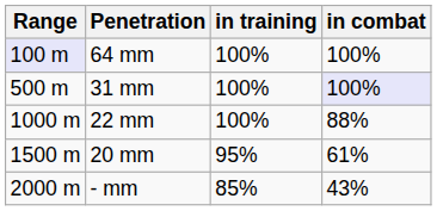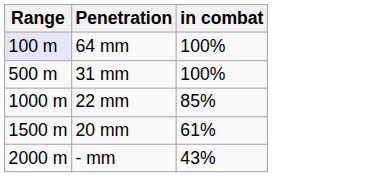- column: in training | 100% | 100% | 100% | 95% | 85%
31 mm | in combat: lavender background -> no background
22 mm | in combat: 88% -> 85%
